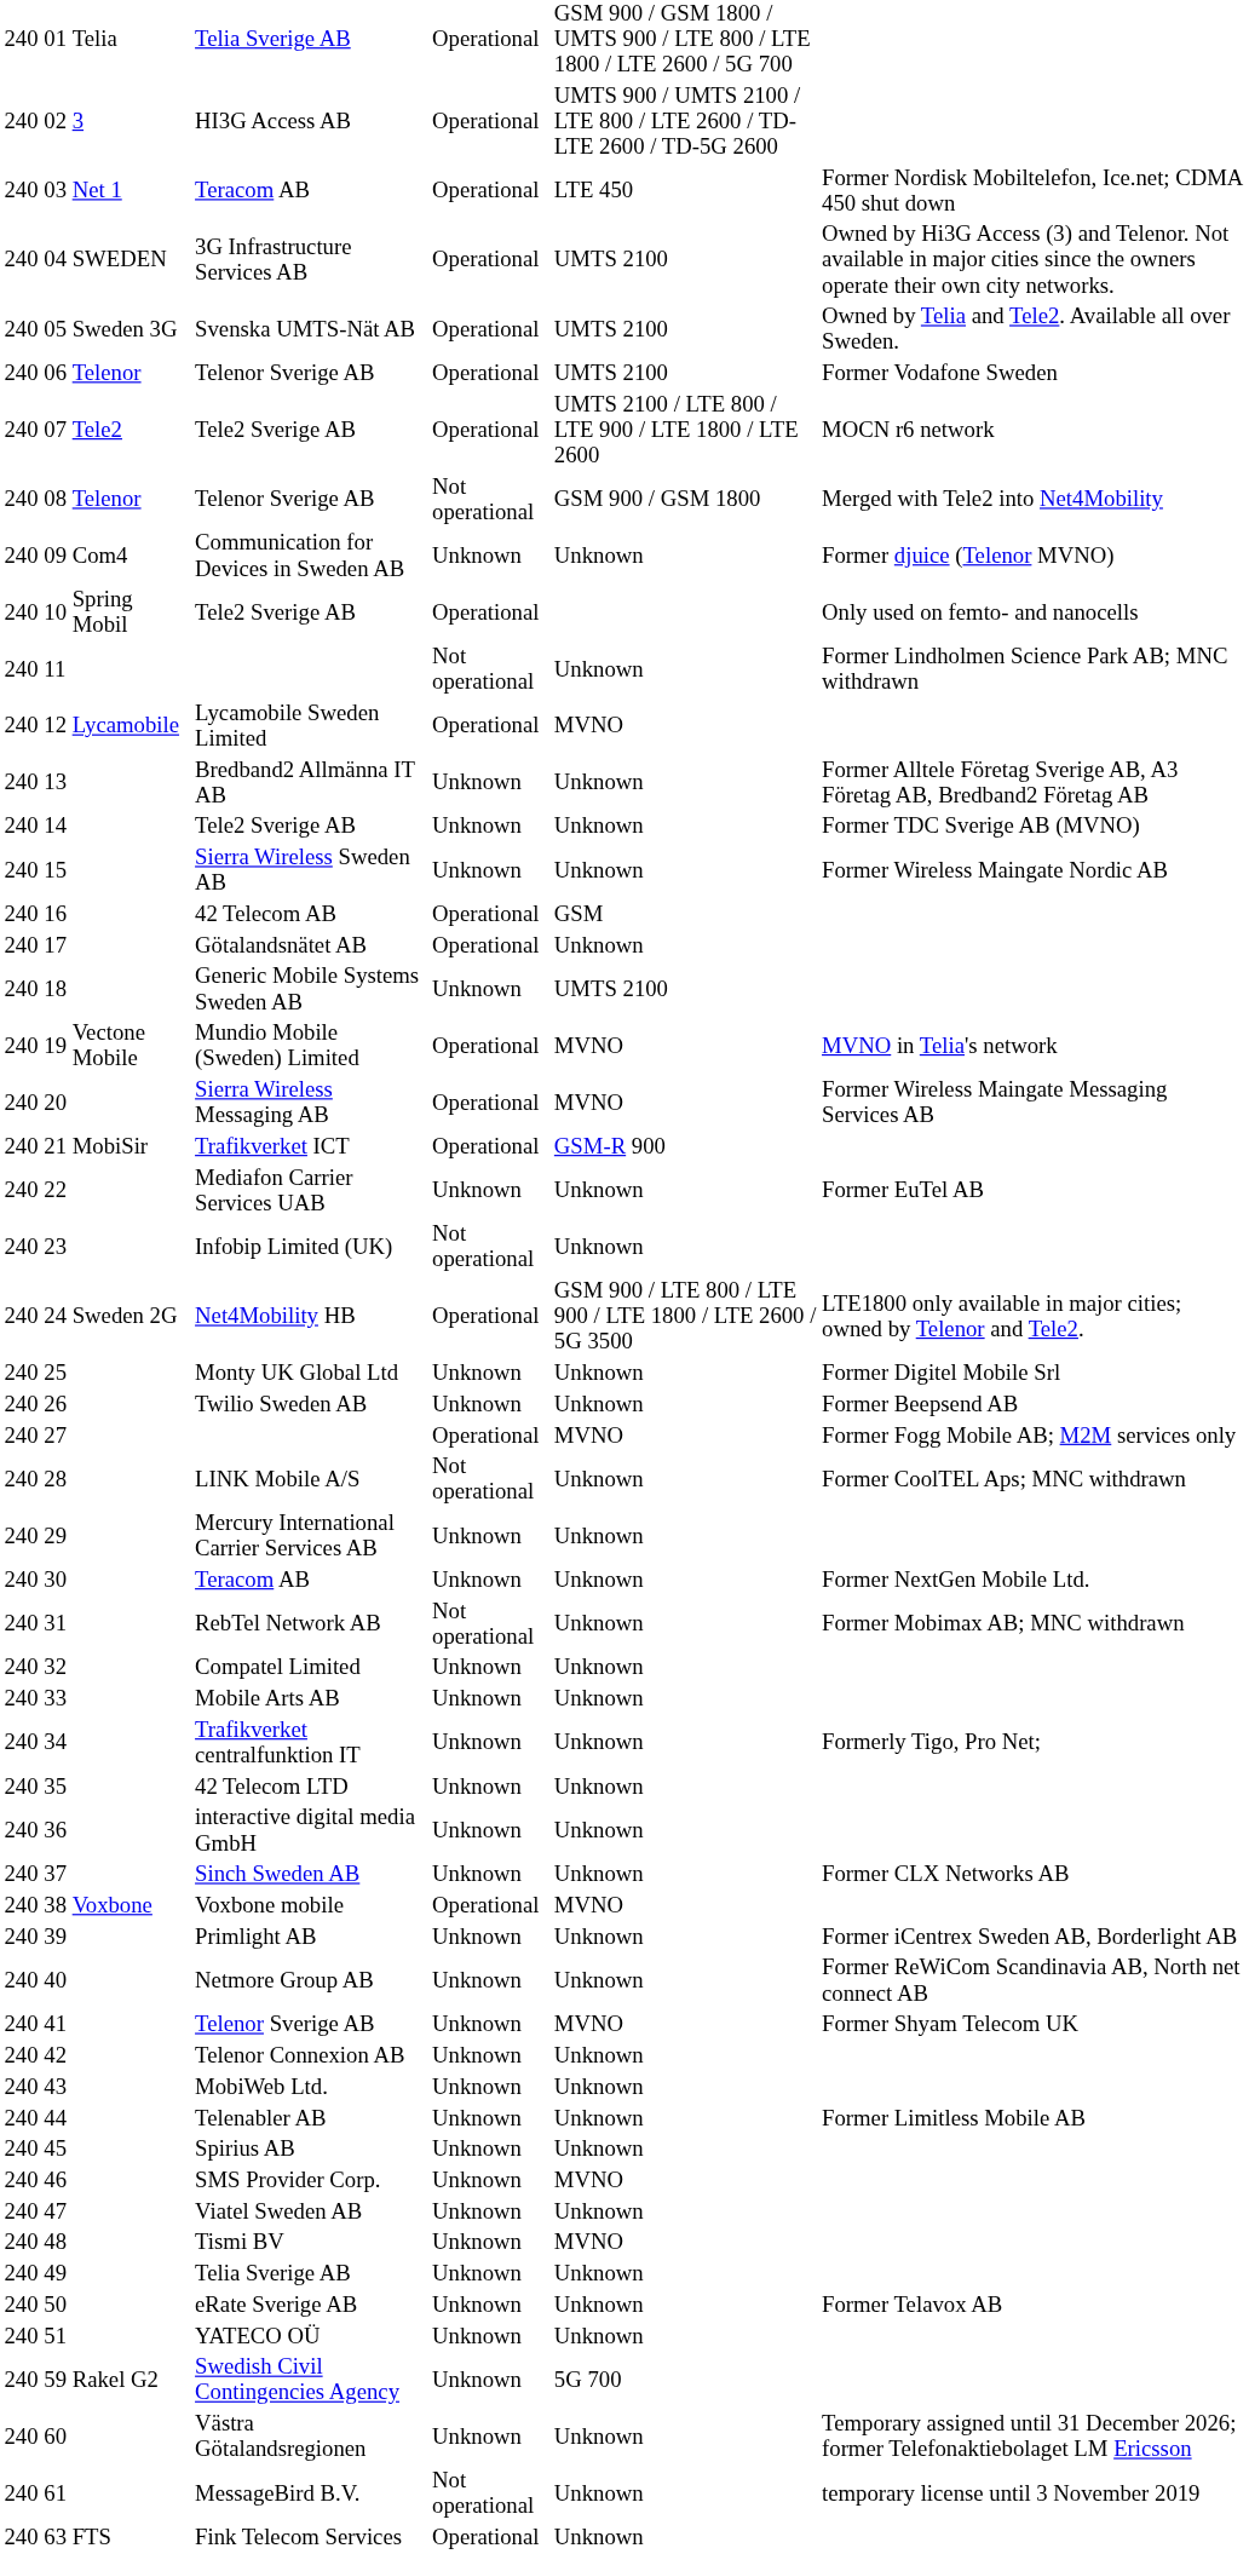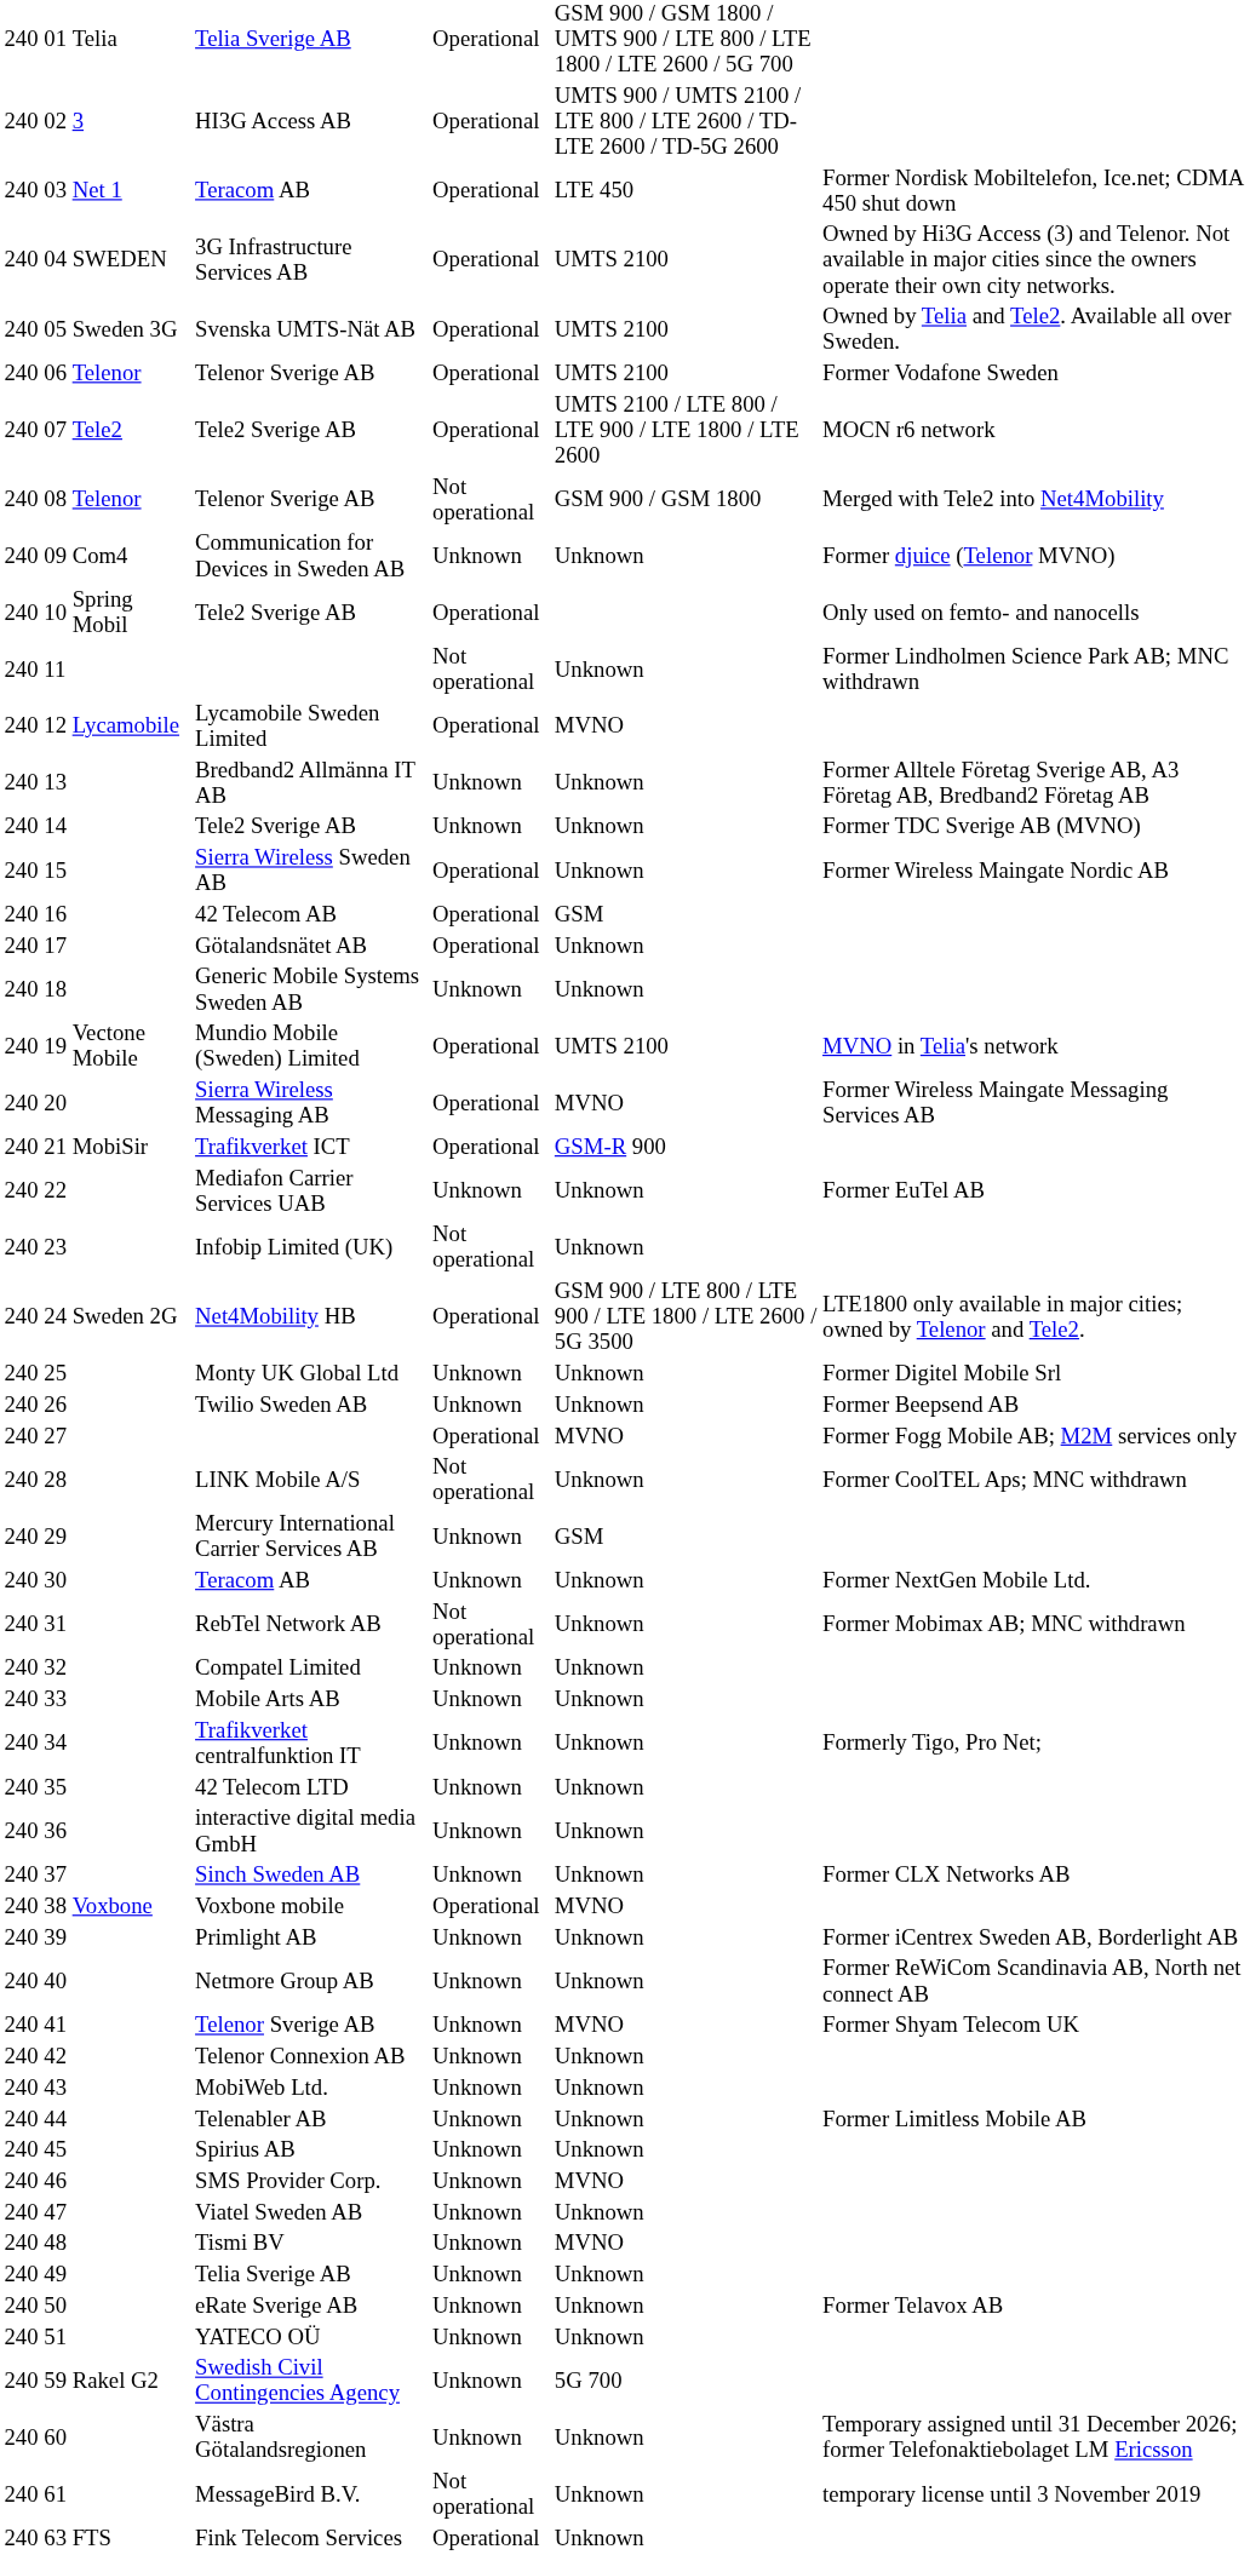15 | column 5: Unknown -> Operational
18 | column 6: UMTS 2100 -> Unknown
19 | column 6: MVNO -> UMTS 2100
29 | column 6: Unknown -> GSM
